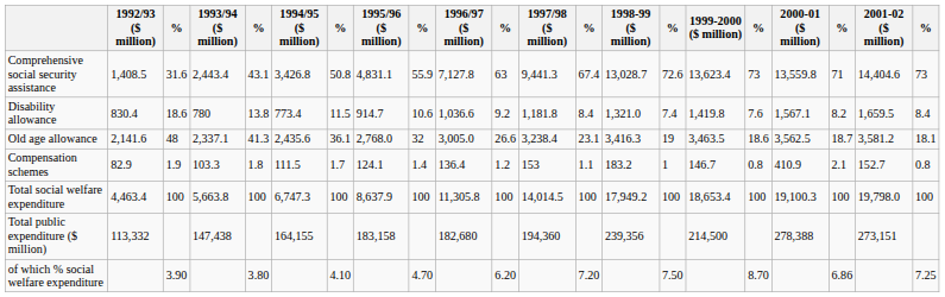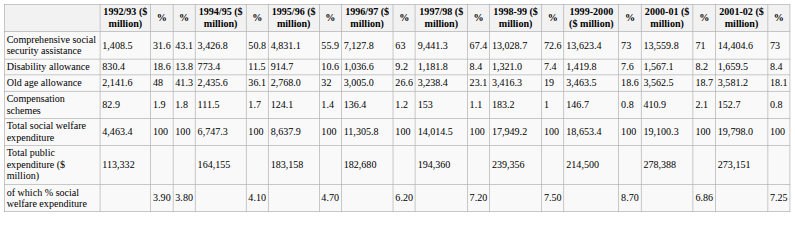- column: 1993/94 ($ million) | 2,443.4 | 780 | 2,337.1 | 103.3 | 5,663.8 | 147,438
